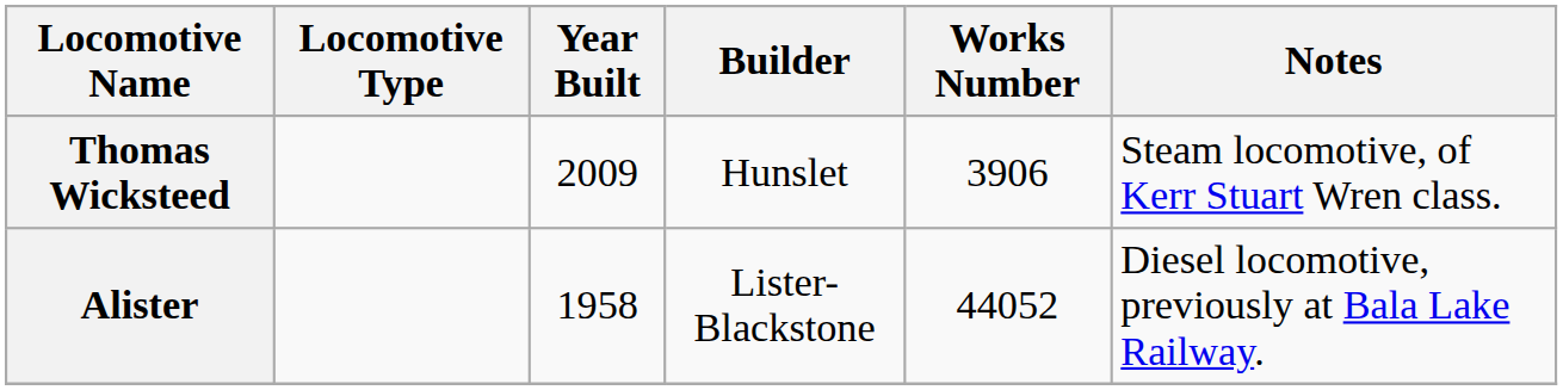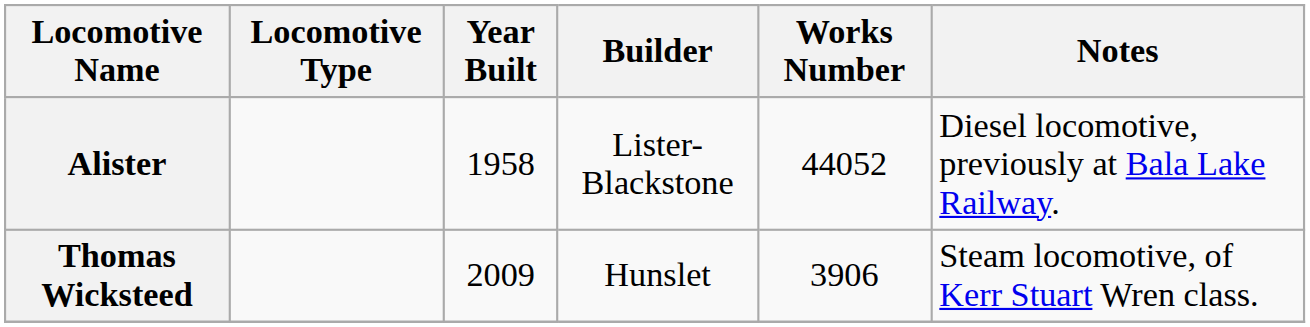rows swapped: Thomas Wicksteed <-> Alister
